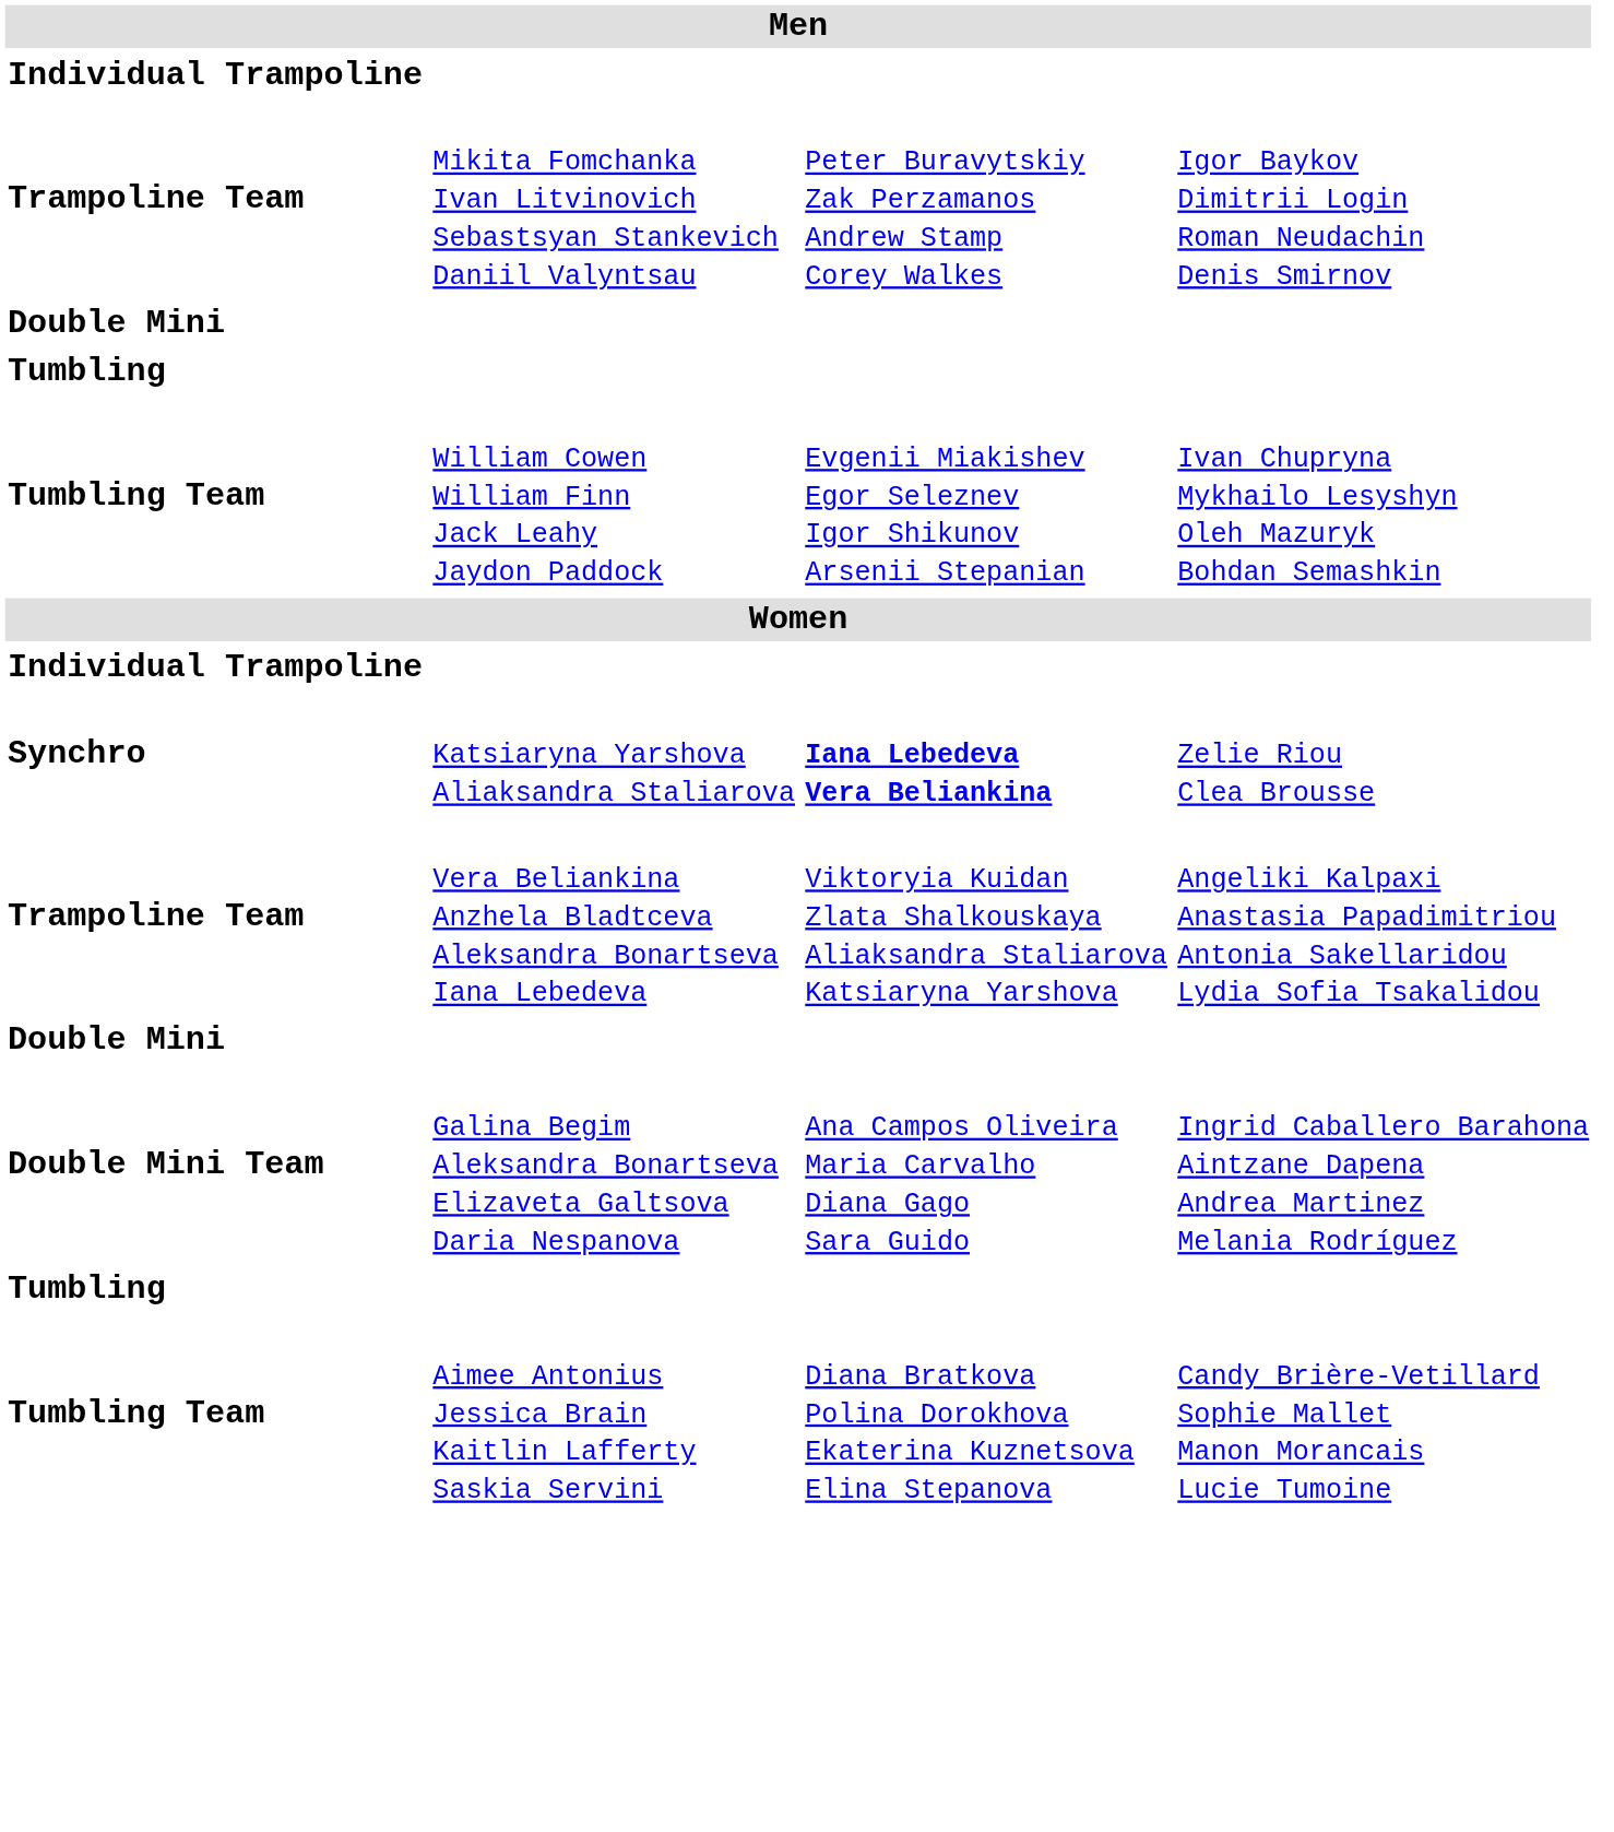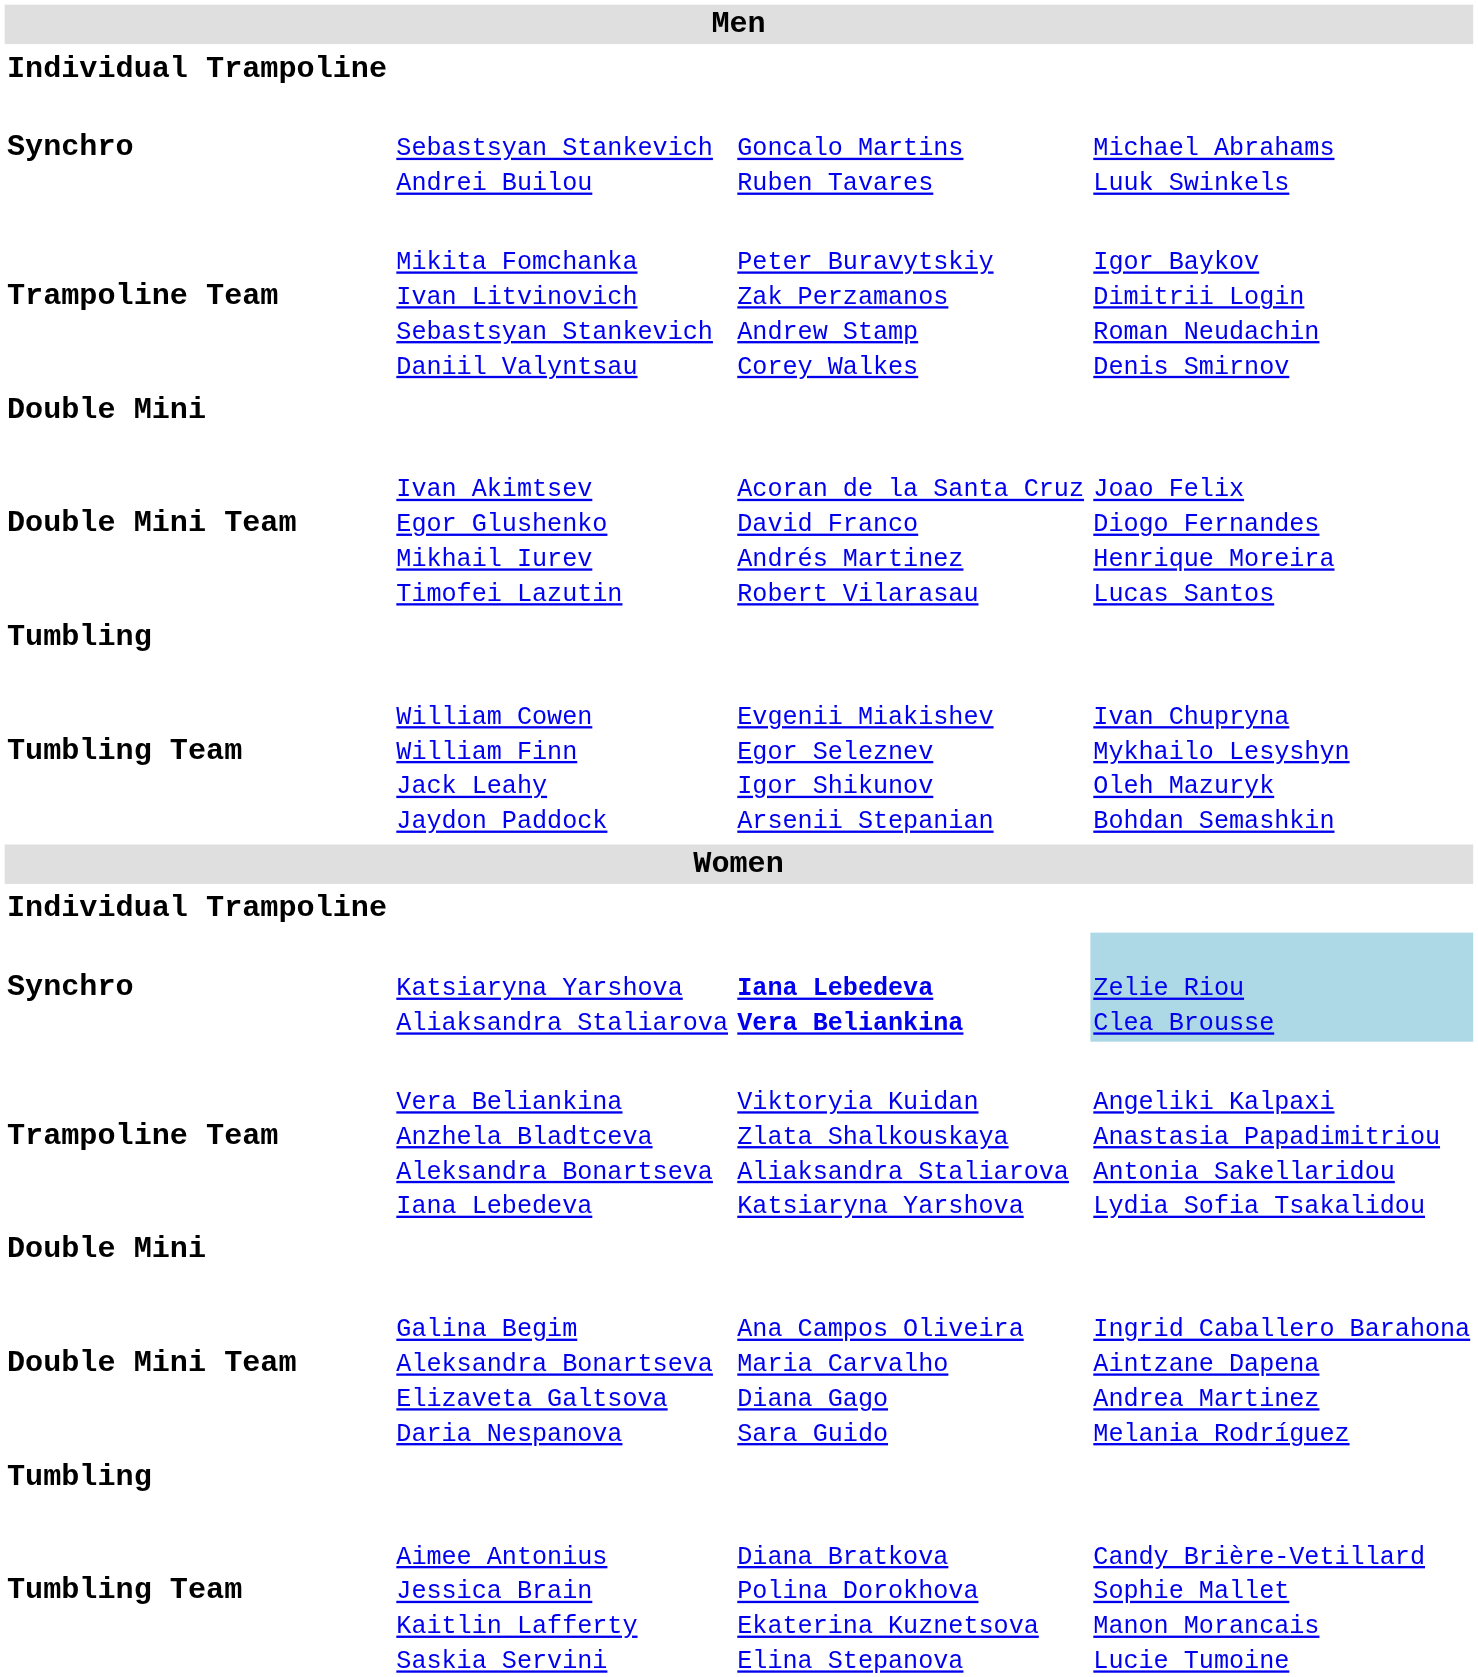+ row: Synchro | Sebastsyan Stankevich Andrei Builou | Goncalo Martins Ruben Tavares | Michael Abrahams Luuk Swinkels
+ row: Double Mini Team | Ivan Akimtsev Egor Glushenko Mikhail Iurev Timofei Lazutin | Acoran de la Santa Cruz David Franco Andrés Martinez Robert Vilarasau | Joao Felix Diogo Fernandes Henrique Moreira Lucas Santos
Katsiaryna Yarshova Aliaksandra Staliarova | column 4: no background -> lightblue background
